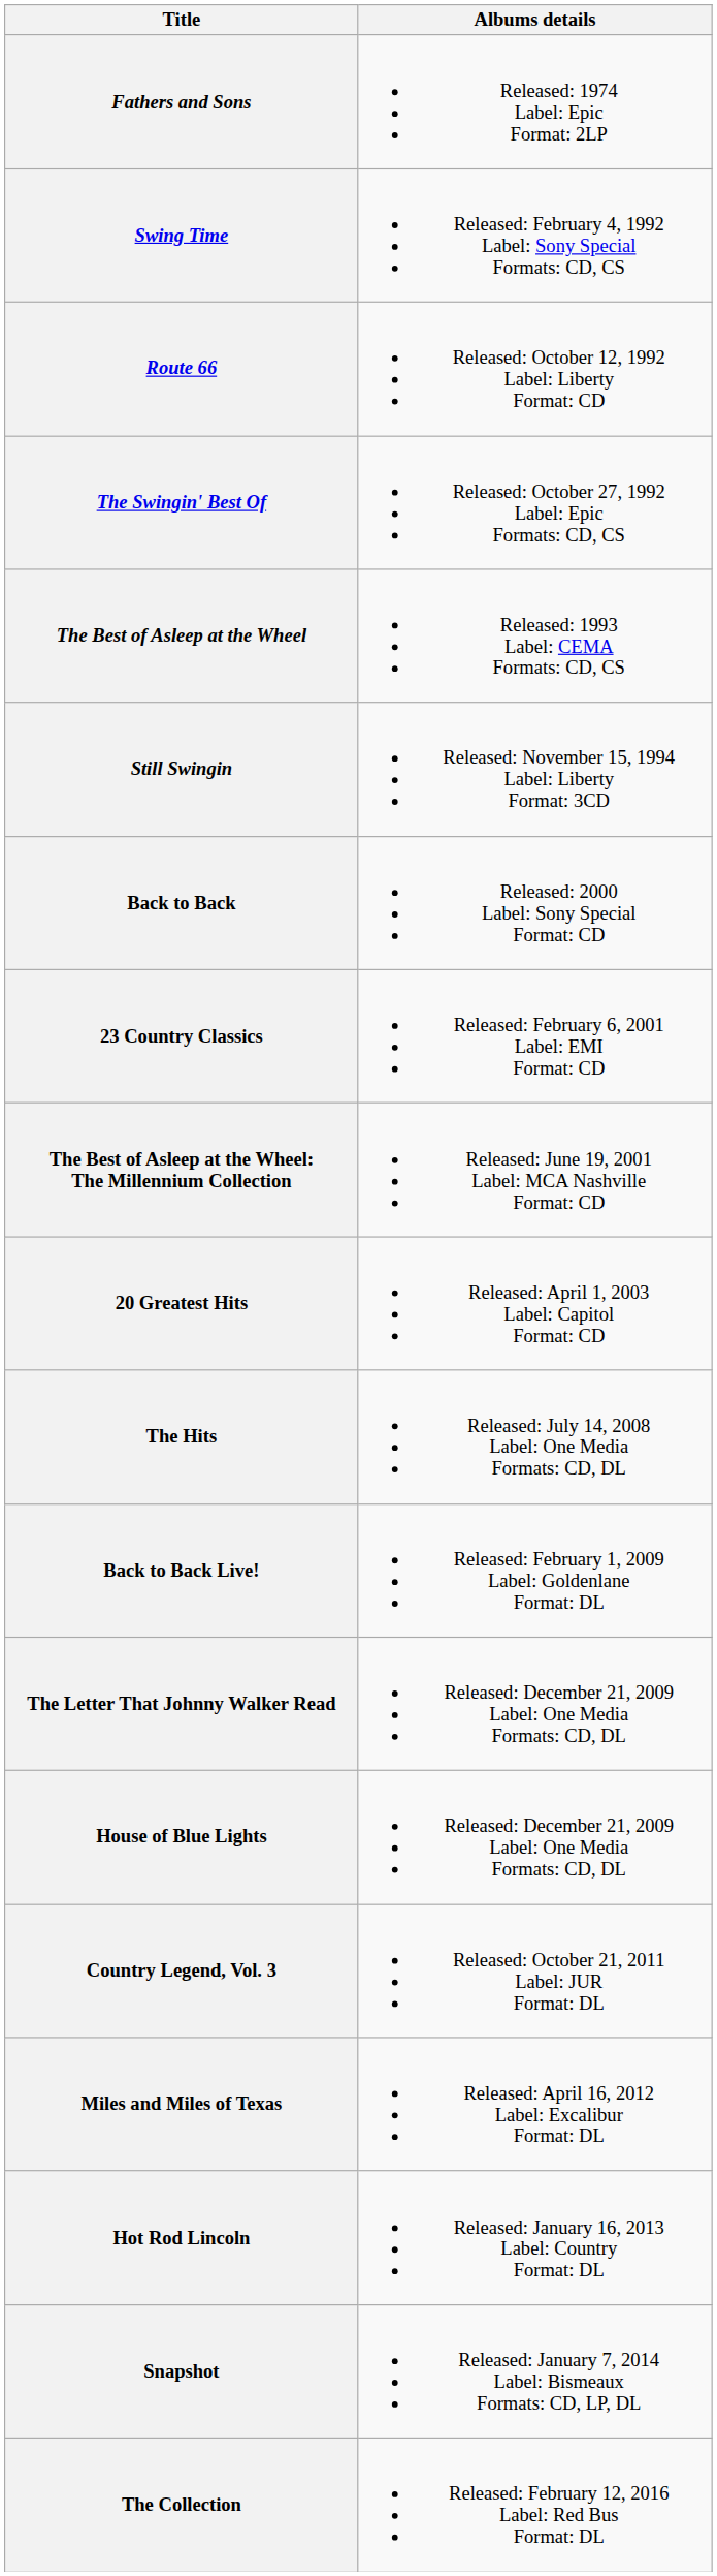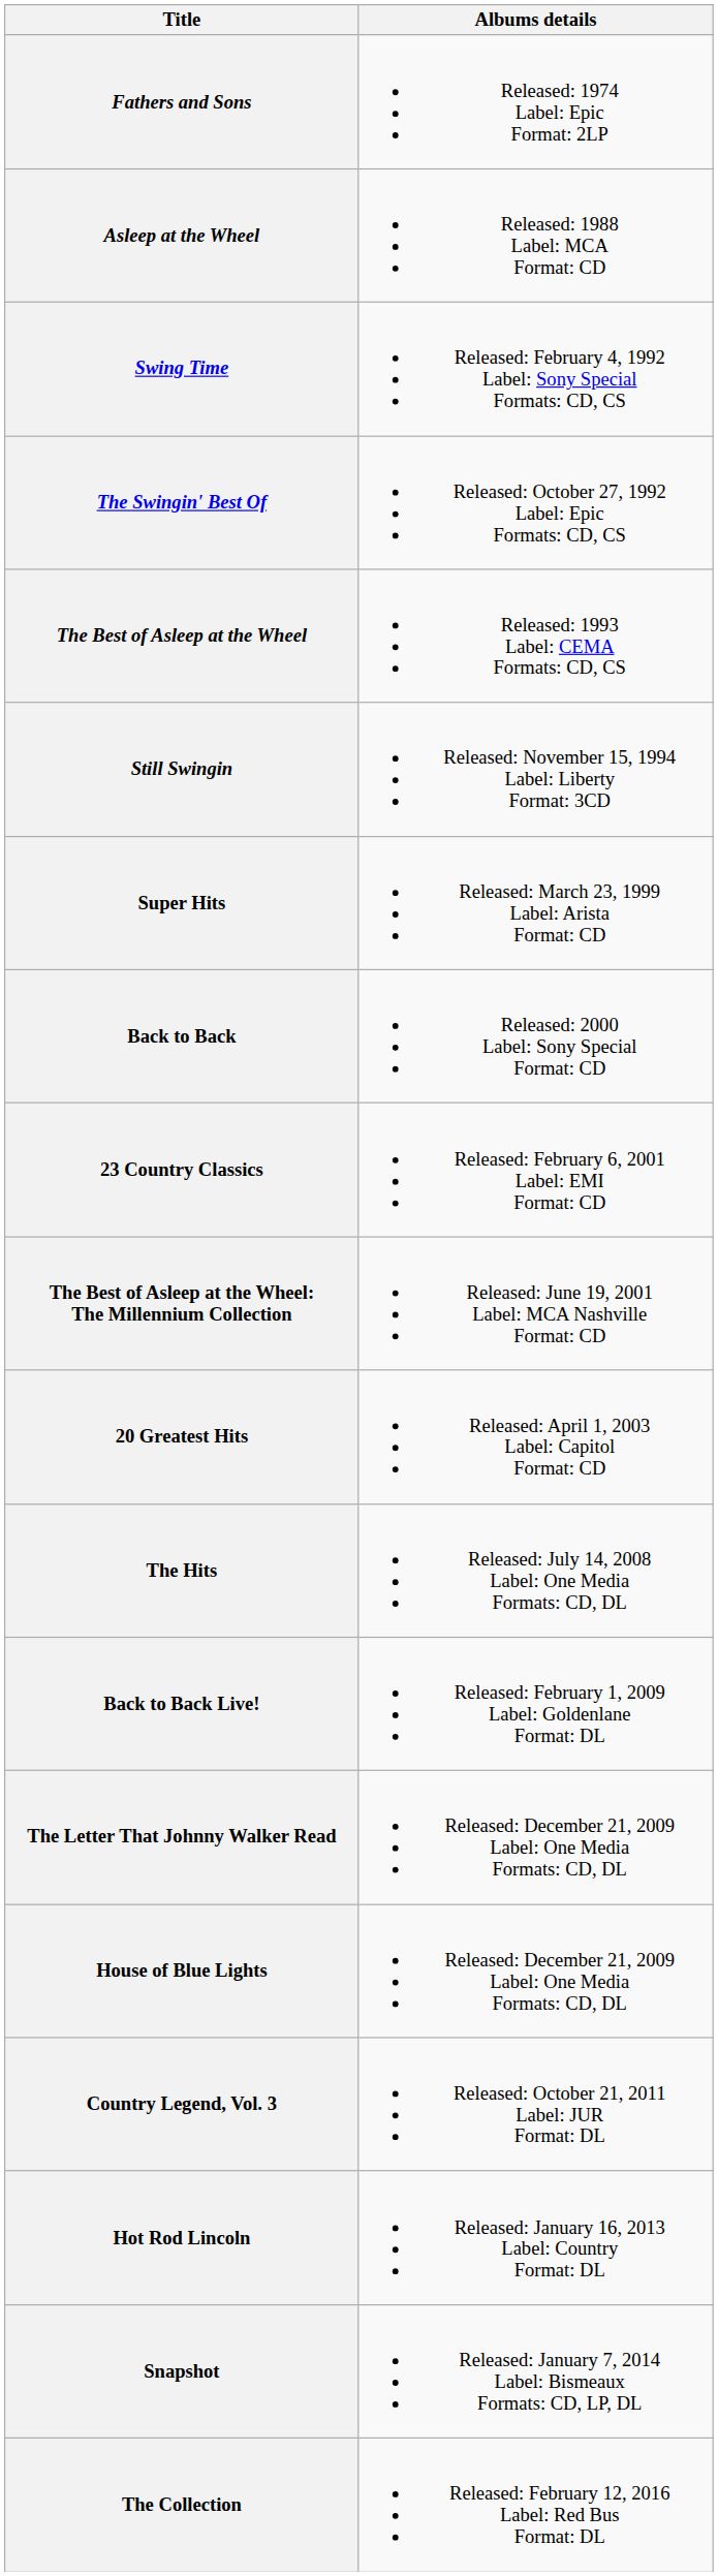+ row: Asleep at the Wheel | Released: 1988 Label: MCA Format: CD
- row: Route 66 | Released: October 12, 1992 Label: Liberty Format: CD
+ row: Super Hits | Released: March 23, 1999 Label: Arista Format: CD
- row: Miles and Miles of Texas | Released: April 16, 2012 Label: Excalibur Format: DL
